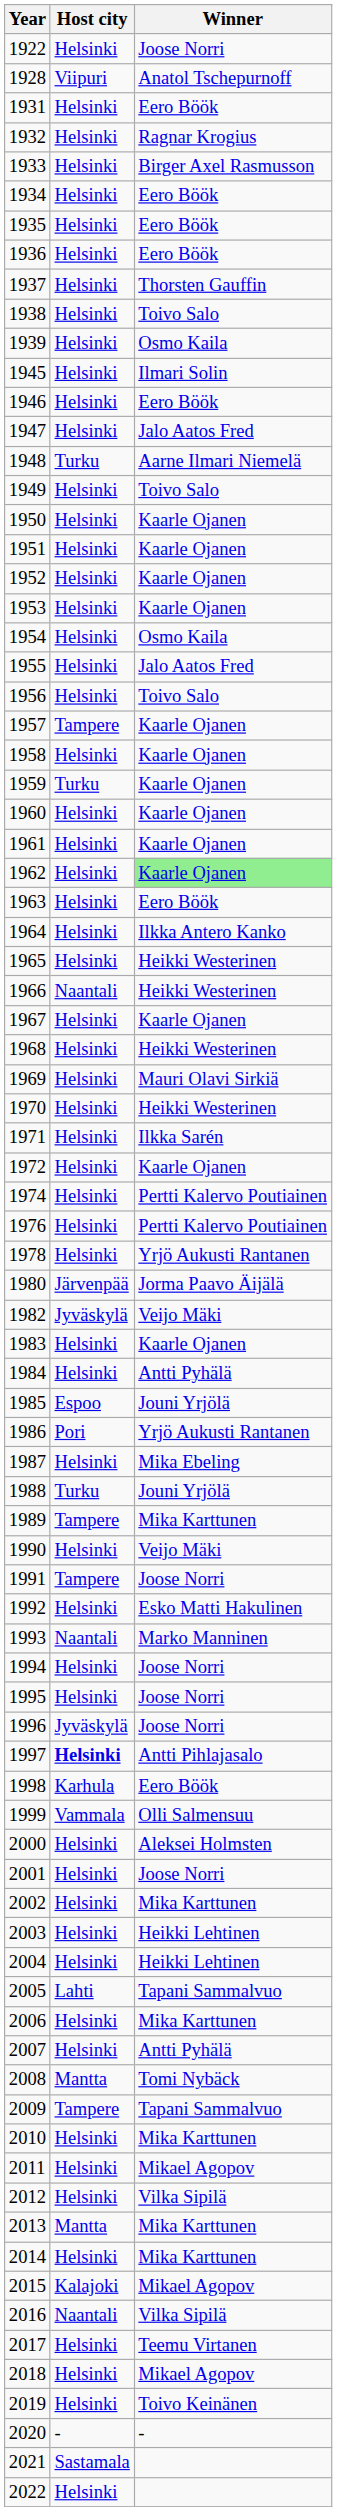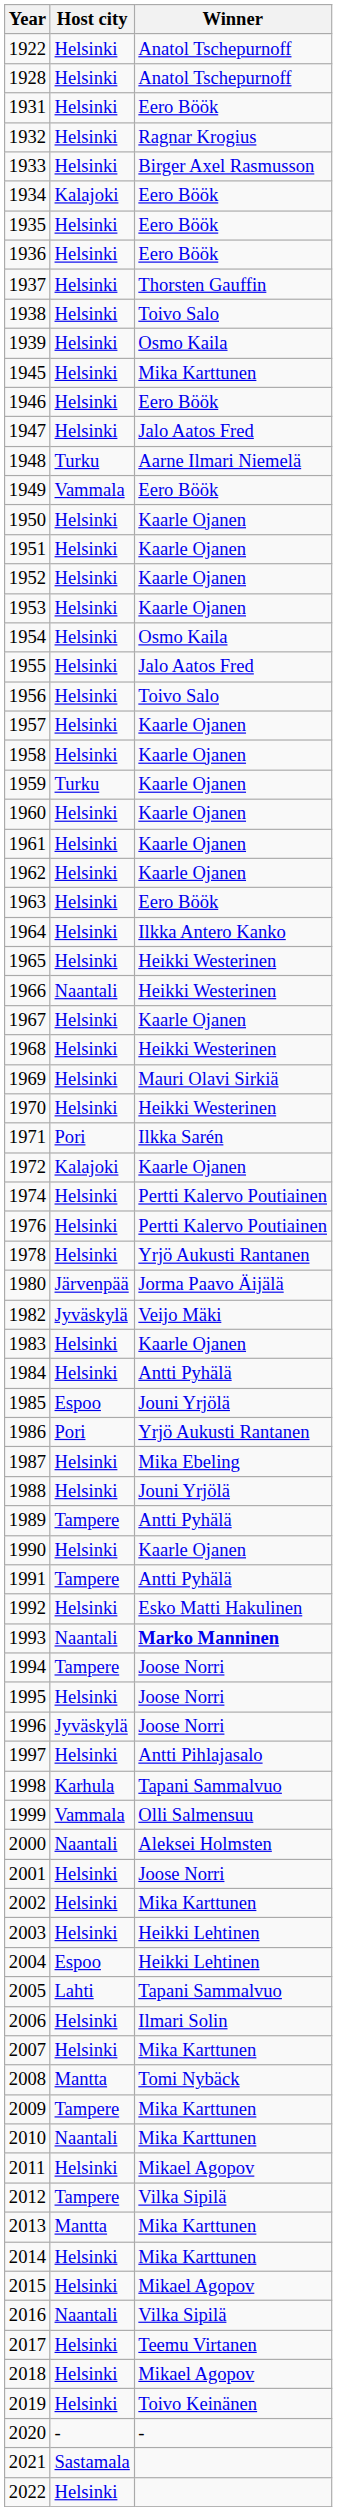1922 | Winner: Joose Norri -> Anatol Tschepurnoff
1928 | Host city: Viipuri -> Helsinki
1934 | Host city: Helsinki -> Kalajoki
1945 | Winner: Ilmari Solin -> Mika Karttunen
1949 | Host city: Helsinki -> Vammala
1949 | Winner: Toivo Salo -> Eero Böök
1957 | Host city: Tampere -> Helsinki
1962 | Winner: lightgreen background -> no background
1971 | Host city: Helsinki -> Pori
1972 | Host city: Helsinki -> Kalajoki
1988 | Host city: Turku -> Helsinki
1989 | Winner: Mika Karttunen -> Antti Pyhälä
1990 | Winner: Veijo Mäki -> Kaarle Ojanen
1991 | Winner: Joose Norri -> Antti Pyhälä
1993 | Winner: normal -> bold
1994 | Host city: Helsinki -> Tampere
1997 | Host city: bold -> normal
1998 | Winner: Eero Böök -> Tapani Sammalvuo
2000 | Host city: Helsinki -> Naantali
2004 | Host city: Helsinki -> Espoo
2006 | Winner: Mika Karttunen -> Ilmari Solin
2007 | Winner: Antti Pyhälä -> Mika Karttunen
2009 | Winner: Tapani Sammalvuo -> Mika Karttunen
2010 | Host city: Helsinki -> Naantali
2012 | Host city: Helsinki -> Tampere
2015 | Host city: Kalajoki -> Helsinki
